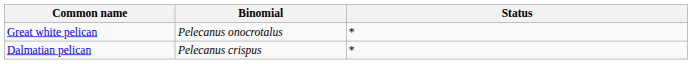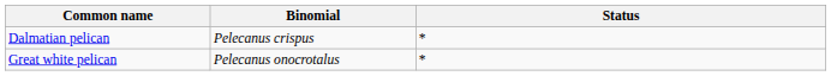rows swapped: Great white pelican <-> Dalmatian pelican
